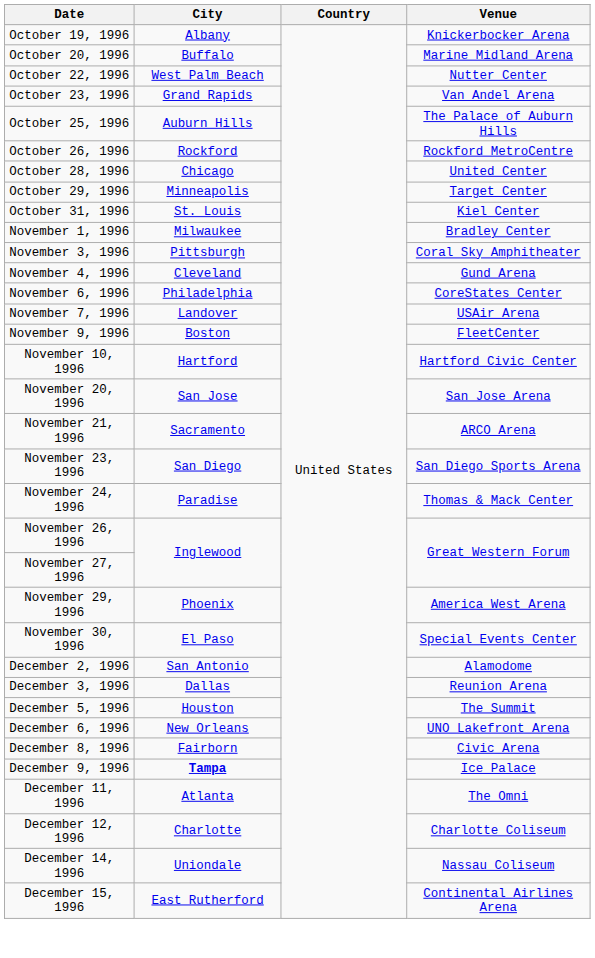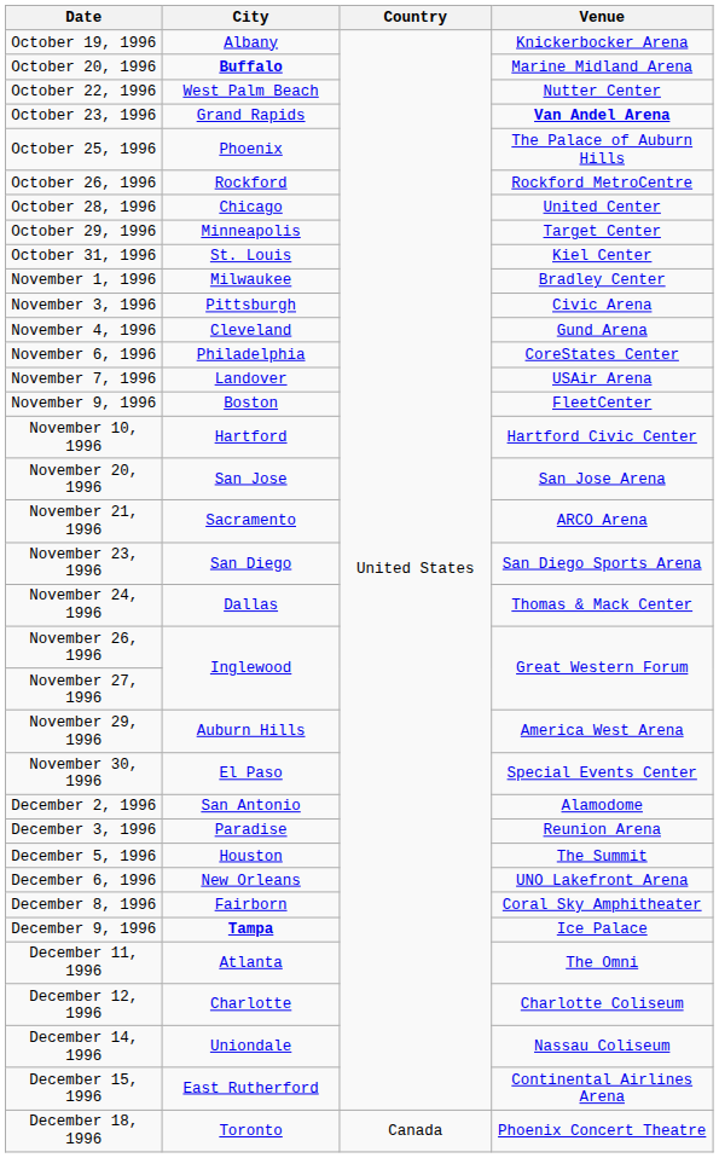October 20, 1996 | City: normal -> bold
October 23, 1996 | Venue: normal -> bold
October 25, 1996 | City: Auburn Hills -> Phoenix
November 3, 1996 | Venue: Coral Sky Amphitheater -> Civic Arena
November 24, 1996 | City: Paradise -> Dallas
November 29, 1996 | City: Phoenix -> Auburn Hills
December 3, 1996 | City: Dallas -> Paradise
December 8, 1996 | Venue: Civic Arena -> Coral Sky Amphitheater
+ row: December 18, 1996 | Toronto | Canada | Phoenix Concert Theatre
